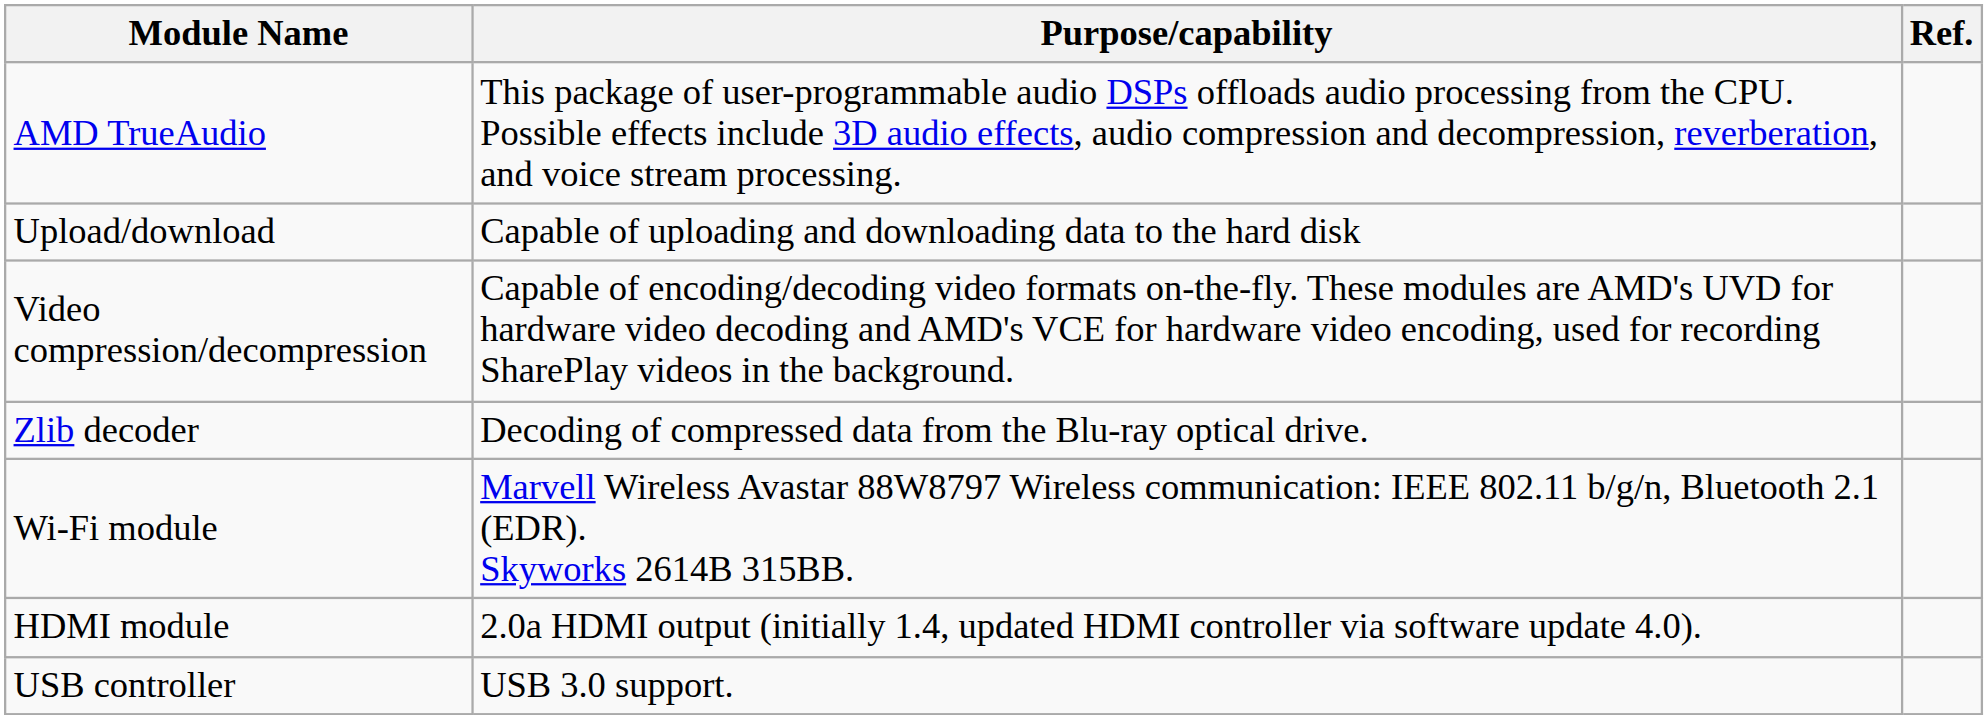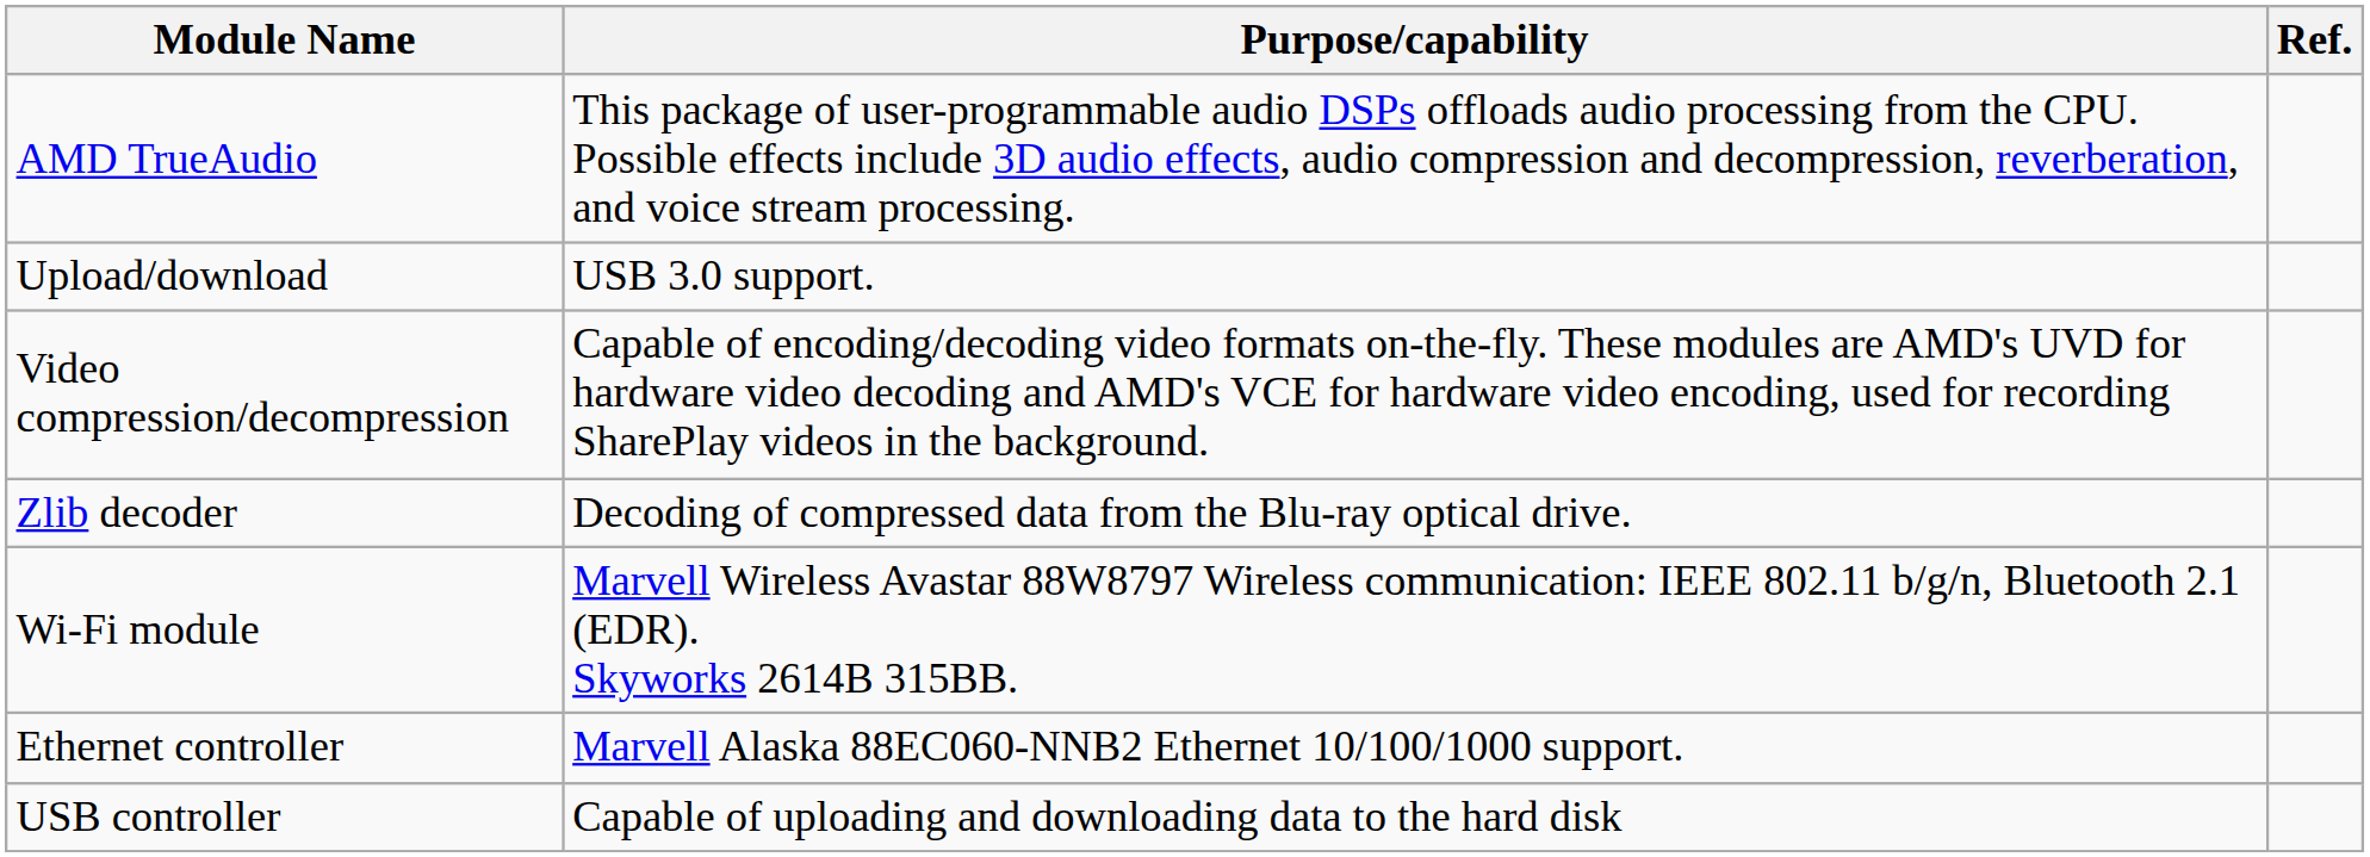Upload/download | Purpose/capability: Capable of uploading and downloading data to the hard disk -> USB 3.0 support.
- row: HDMI module | 2.0a HDMI output (initially 1.4, updated HDMI controller via software update 4.0).
+ row: Ethernet controller | Marvell Alaska 88EC060-NNB2 Ethernet 10/100/1000 support.
USB controller | Purpose/capability: USB 3.0 support. -> Capable of uploading and downloading data to the hard disk
